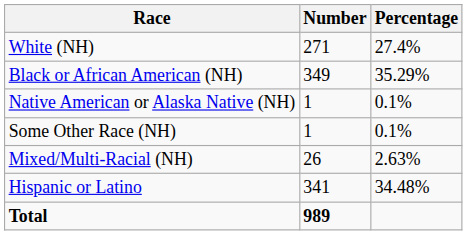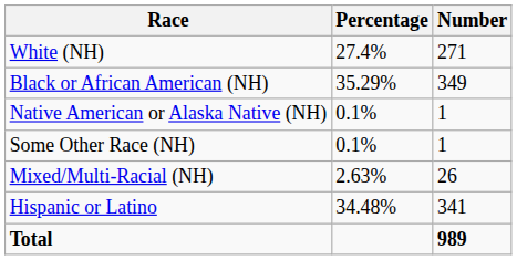columns swapped: Number <-> Percentage
